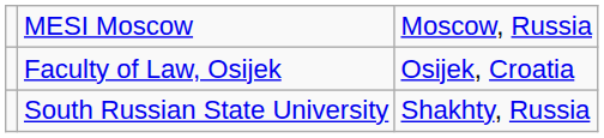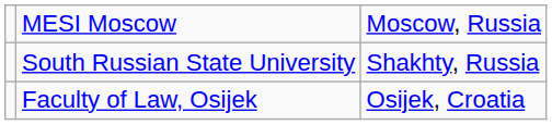rows swapped: South Russian State University <-> Faculty of Law, Osijek
